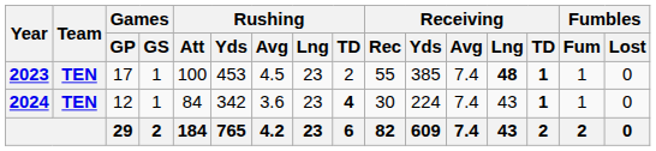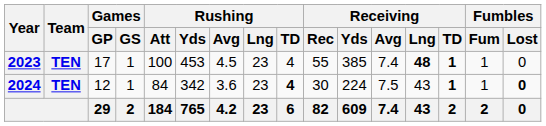2023 | Rushing / TD: 2 -> 4
2024 | Receiving / Avg: 7.4 -> 7.5
2024 | Fumbles / Lost: normal -> bold
